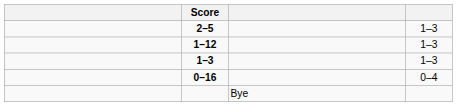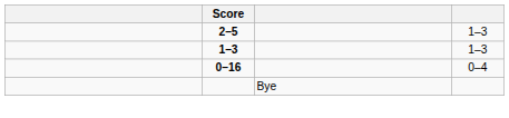- row: 1–12 | 1–3
